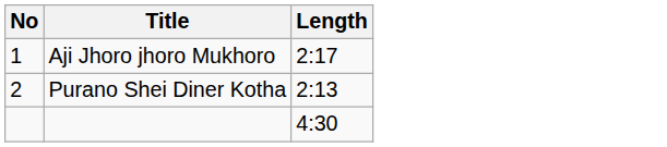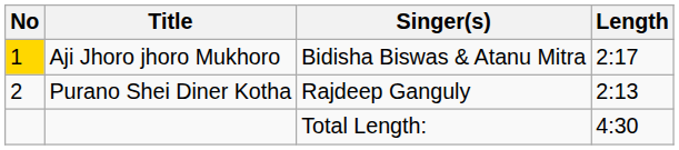+ column: Singer(s) | Bidisha Biswas & Atanu Mitra | Rajdeep Ganguly | Total Length:
Aji Jhoro jhoro Mukhoro | No: no background -> gold background
